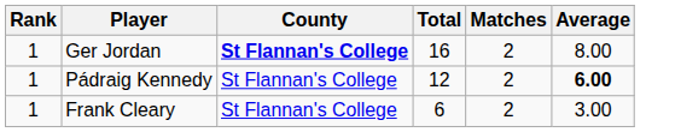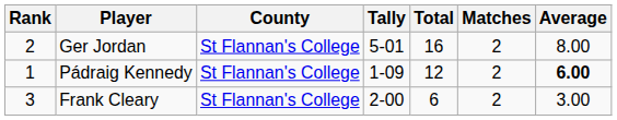+ column: Tally | 5-01 | 1-09 | 2-00
Ger Jordan | Rank: 1 -> 2
Ger Jordan | County: bold -> normal
Frank Cleary | Rank: 1 -> 3
